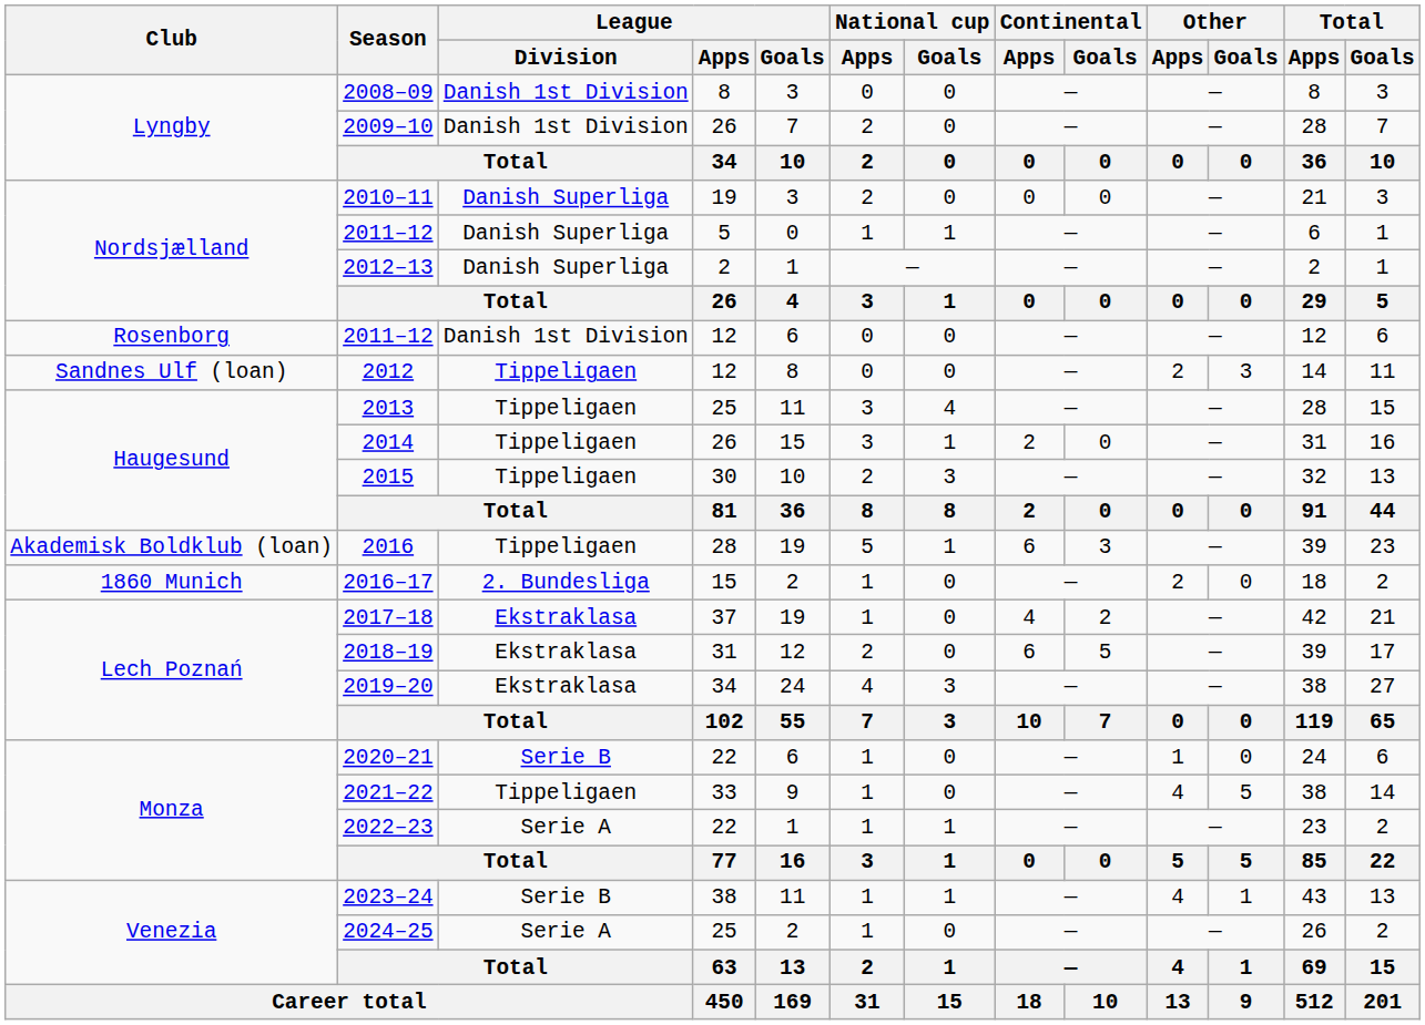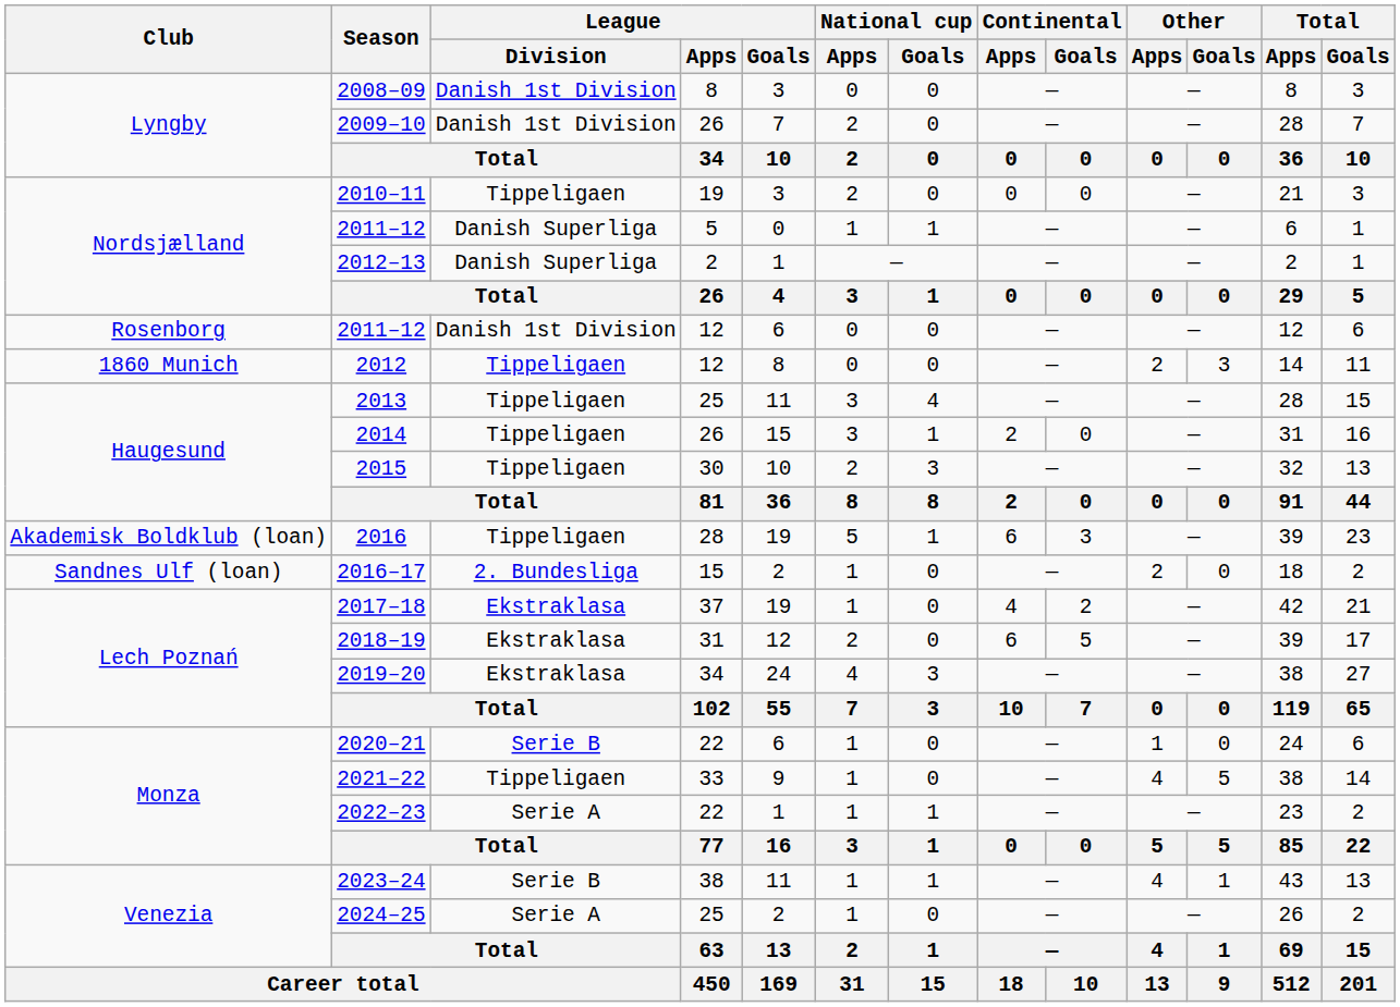2010–11 | League / Division: Danish Superliga -> Tippeligaen
2012 | Club: Sandnes Ulf (loan) -> 1860 Munich
2016–17 | Club: 1860 Munich -> Sandnes Ulf (loan)
